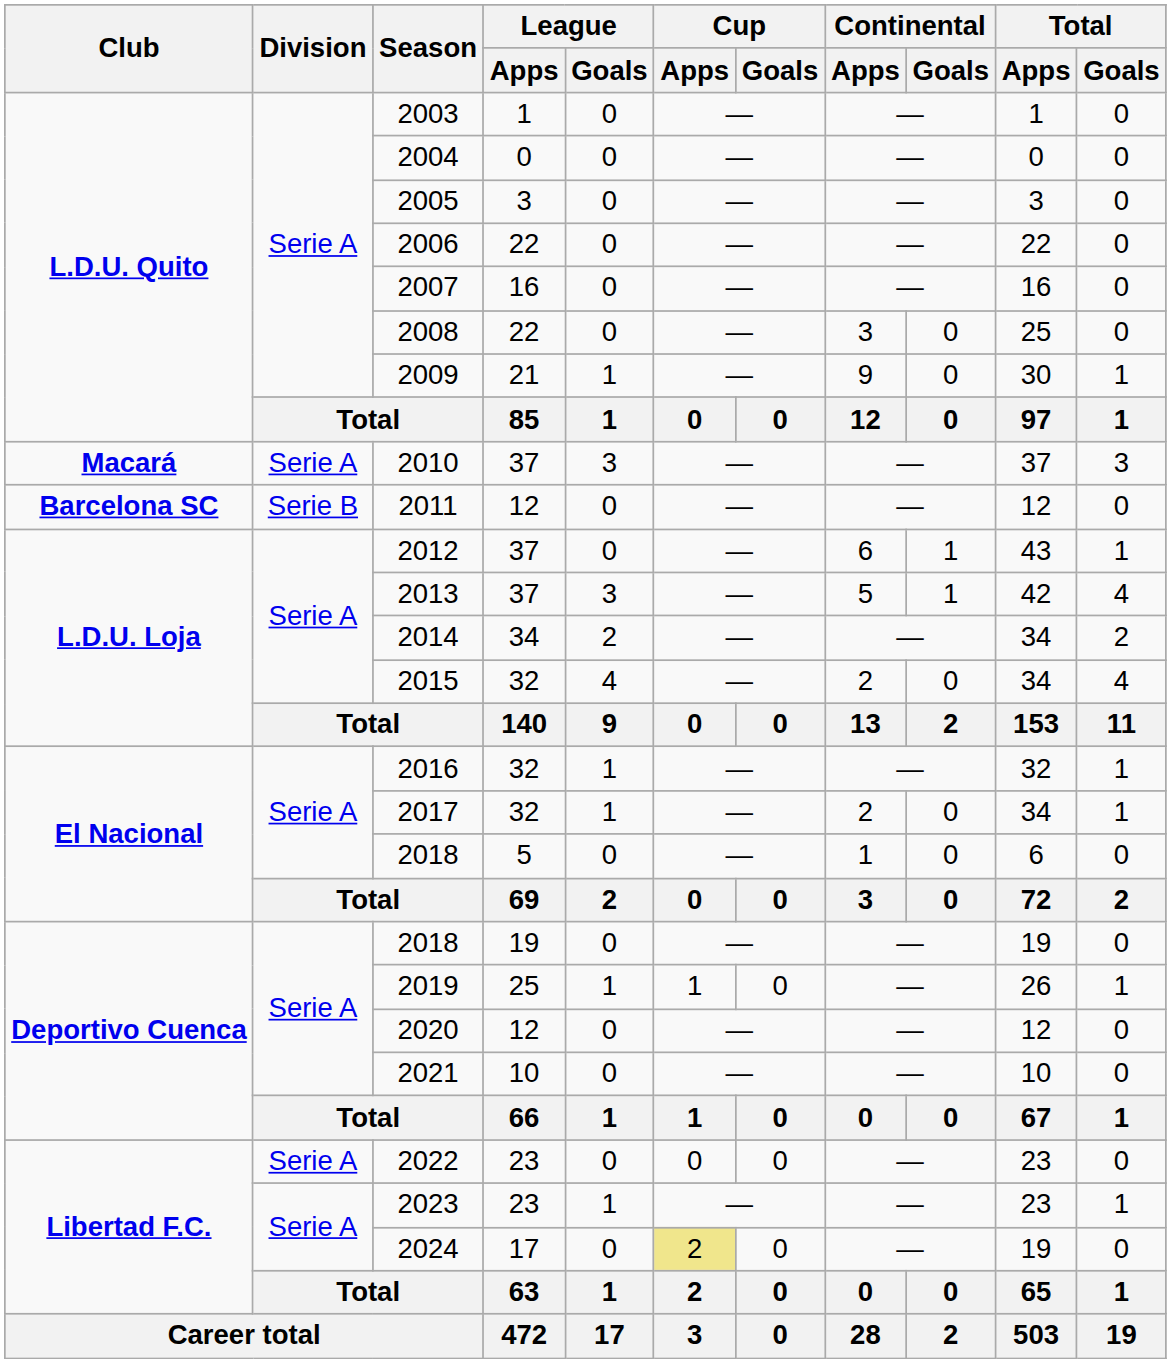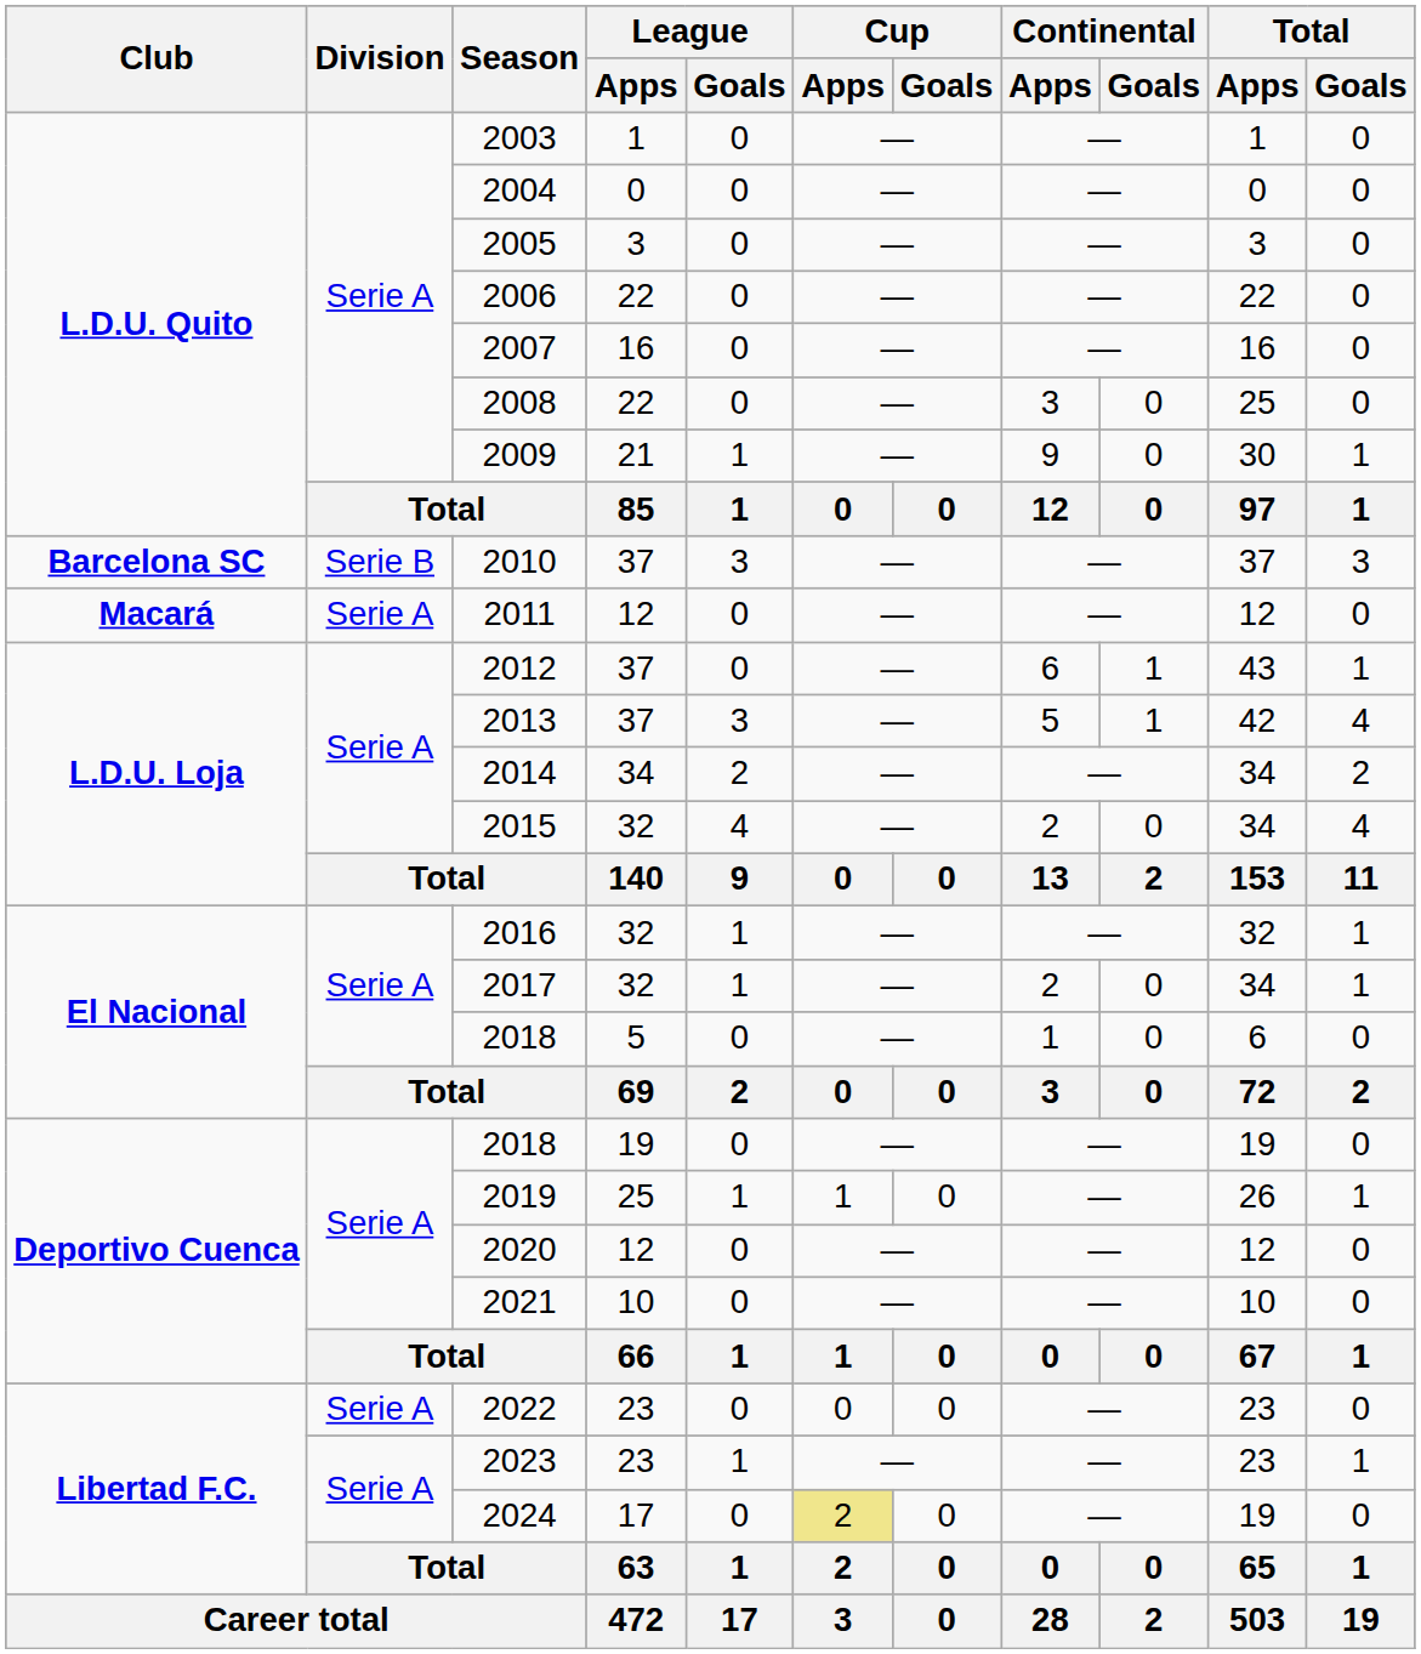2010 | Club: Macará -> Barcelona SC
2010 | Division: Serie A -> Serie B
2011 | Club: Barcelona SC -> Macará
2011 | Division: Serie B -> Serie A
